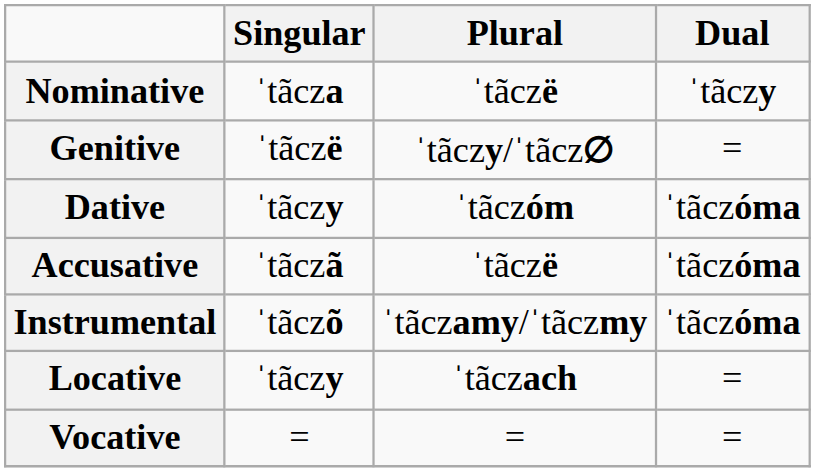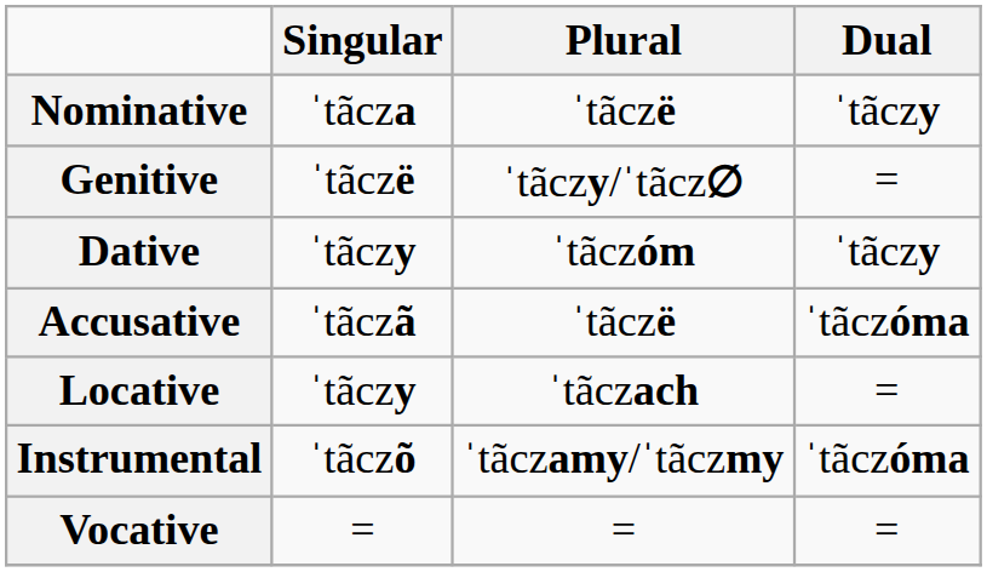Dative | Dual: ˈtãczóma -> ˈtãczy
rows swapped: Instrumental <-> Locative
